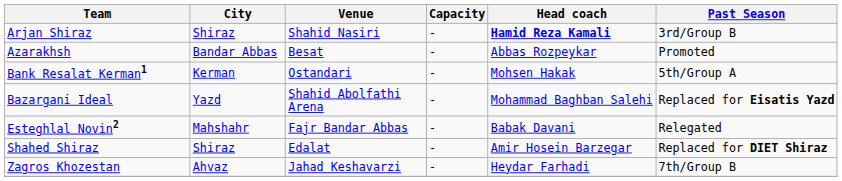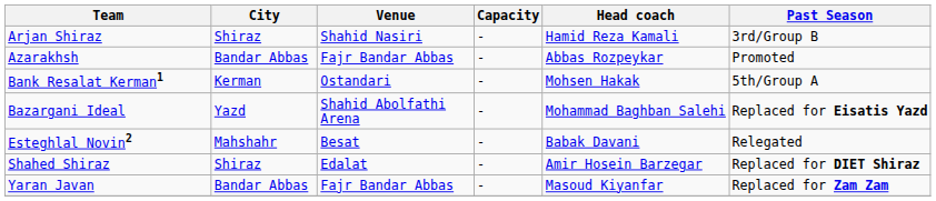Arjan Shiraz | Head coach: bold -> normal
Azarakhsh | Venue: Besat -> Fajr Bandar Abbas
Esteghlal Novin2 | Venue: Fajr Bandar Abbas -> Besat
+ row: Yaran Javan | Bandar Abbas | Fajr Bandar Abbas | - | Masoud Kiyanfar | Replaced for Zam Zam
- row: Zagros Khozestan | Ahvaz | Jahad Keshavarzi | - | Heydar Farhadi | 7th/Group B
